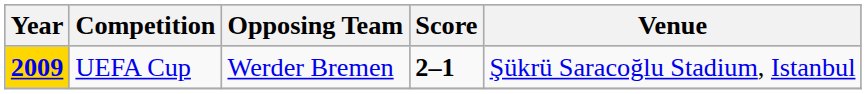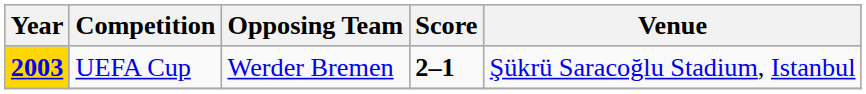UEFA Cup | Year: 2009 -> 2003
